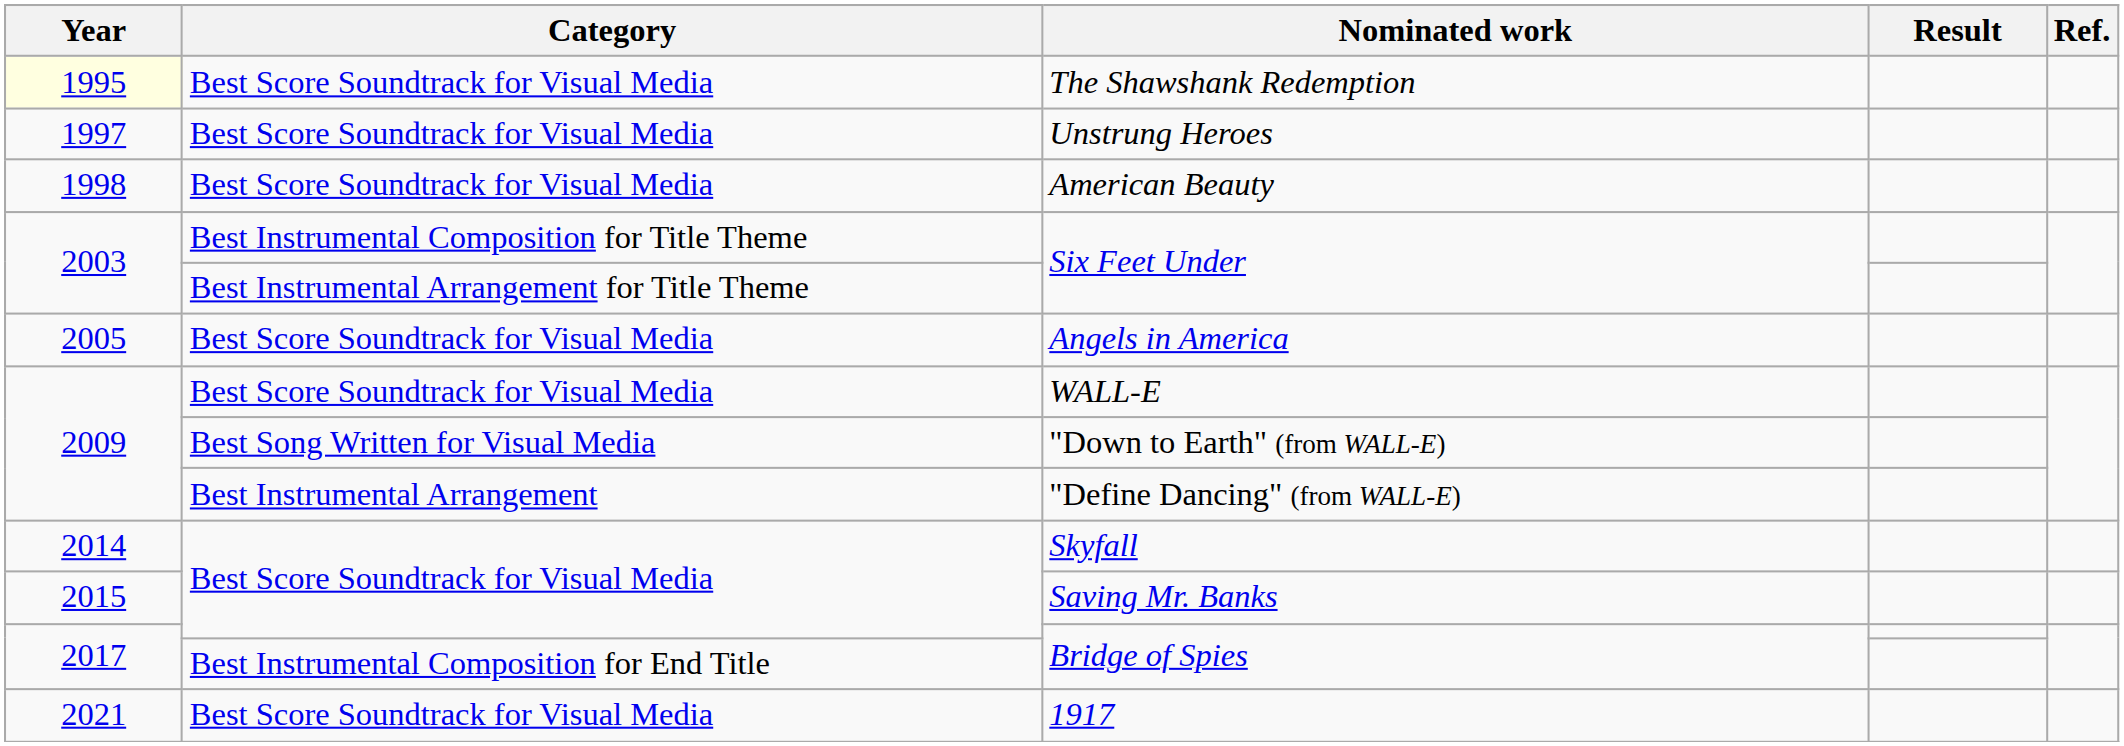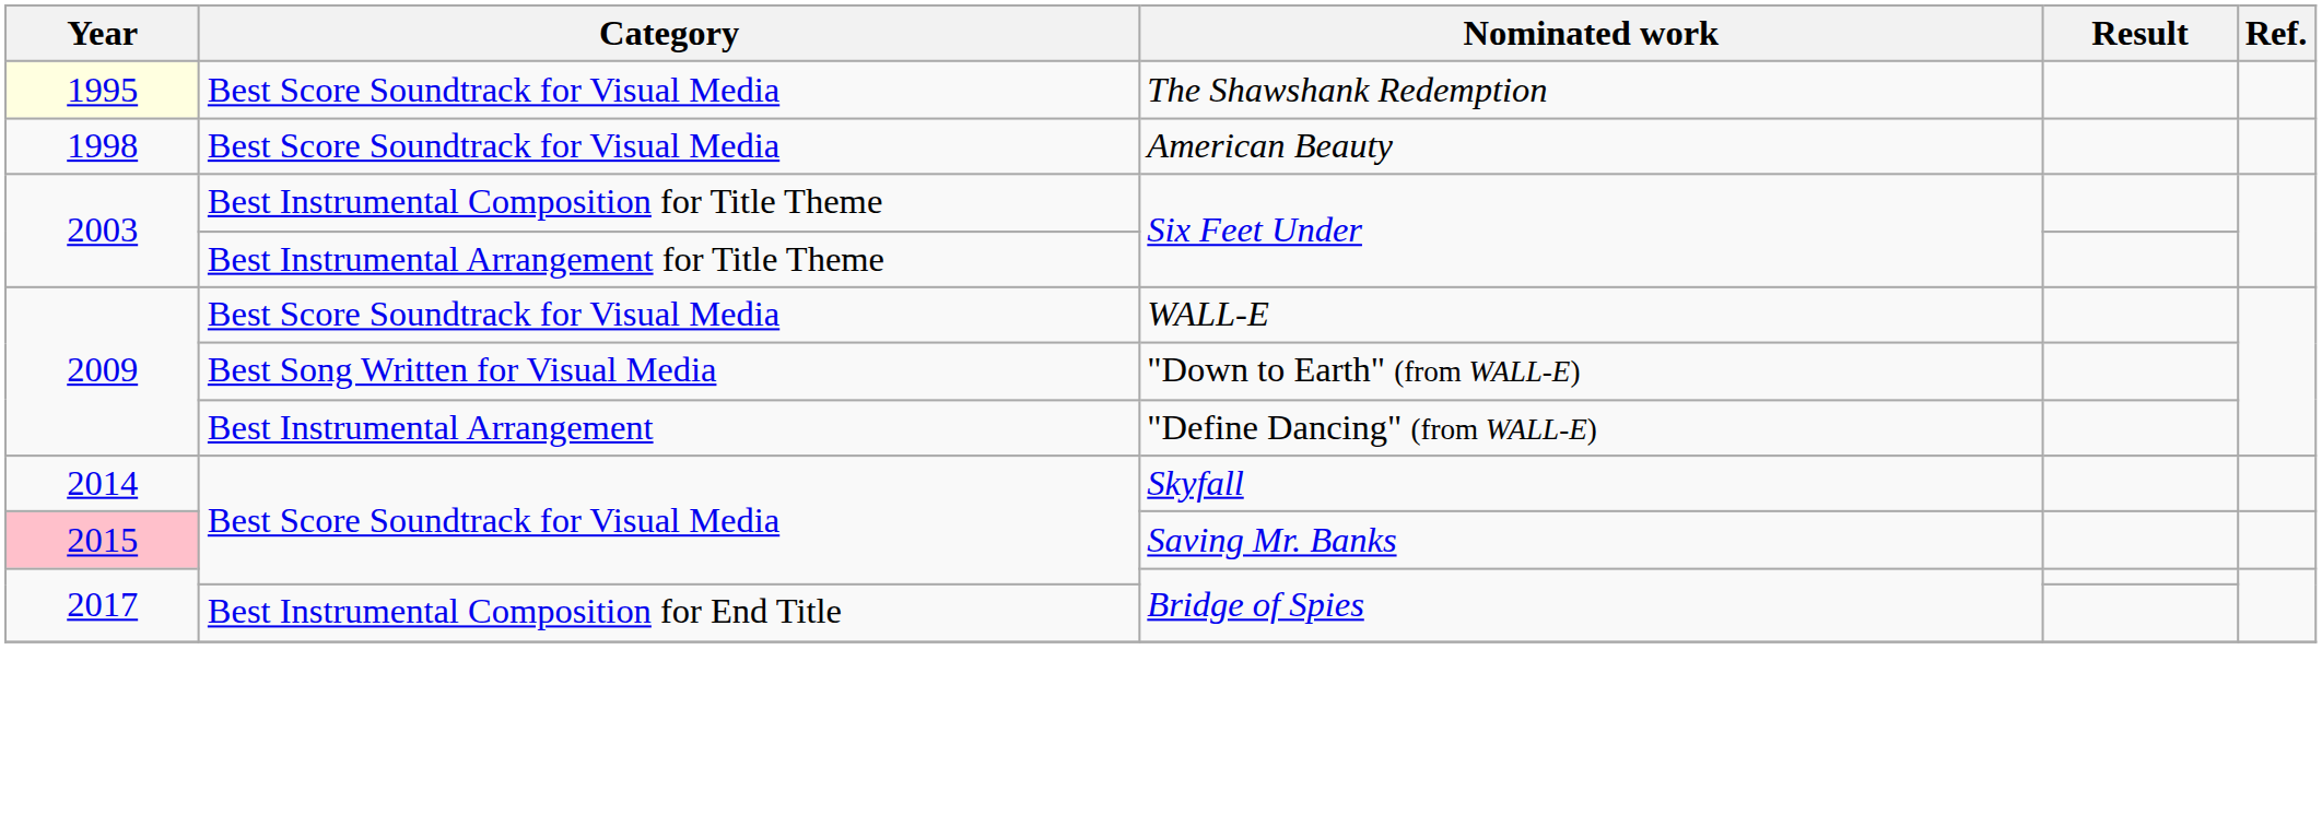- row: 1997 | Best Score Soundtrack for Visual Media | Unstrung Heroes
- row: 2005 | Best Score Soundtrack for Visual Media | Angels in America
Saving Mr. Banks | Year: no background -> pink background
- row: 2021 | Best Score Soundtrack for Visual Media | 1917
